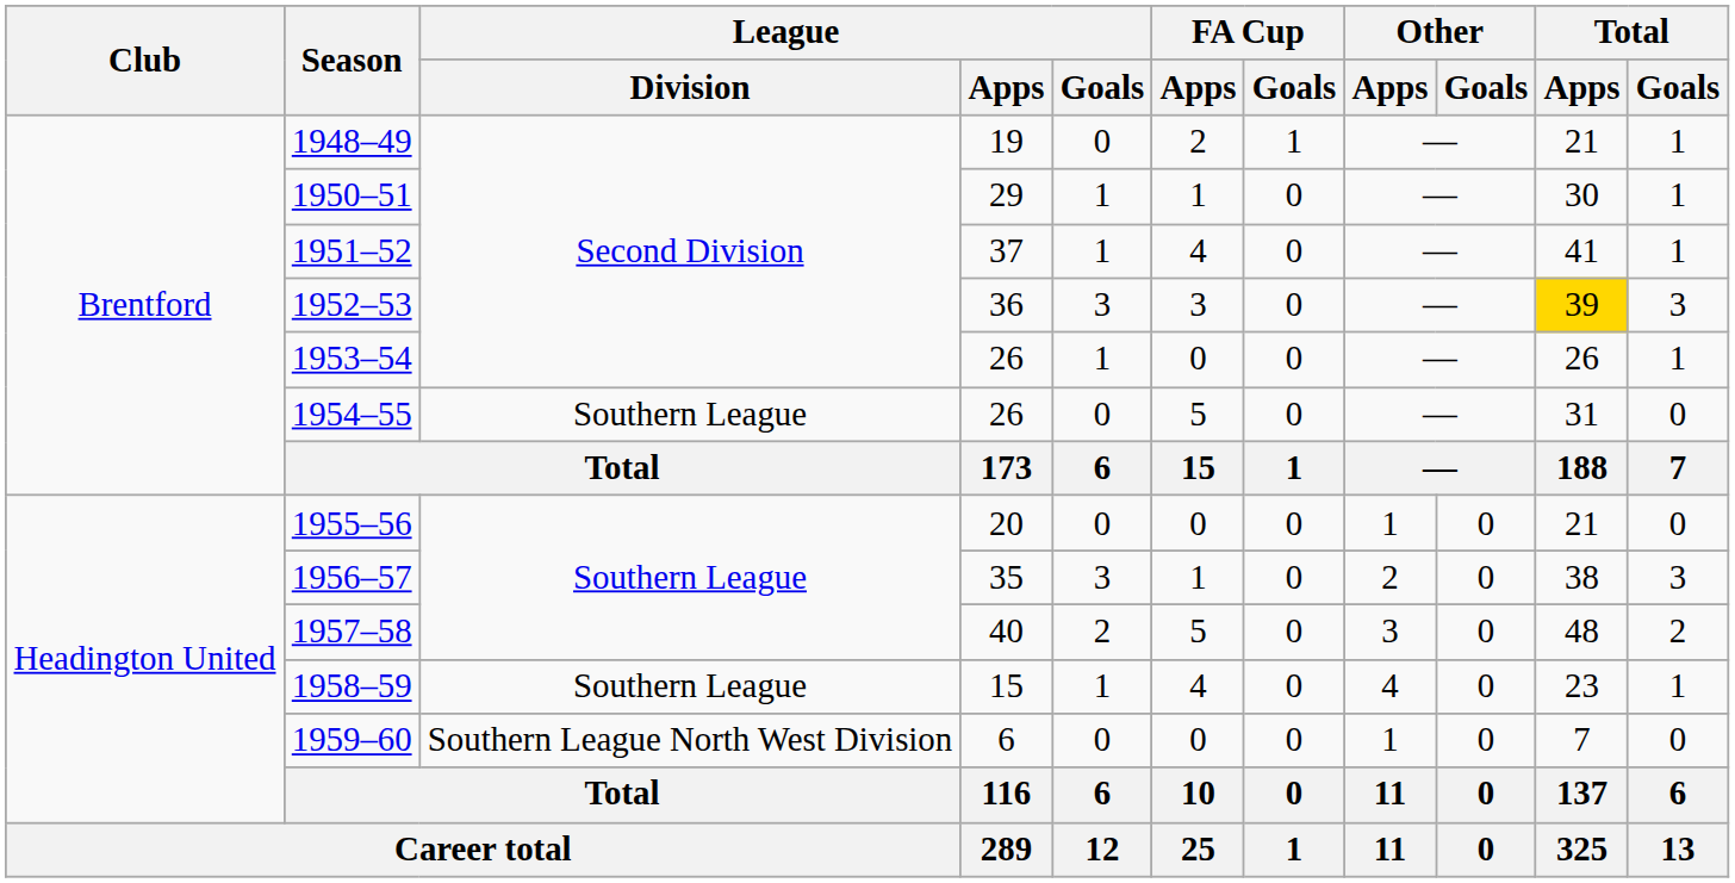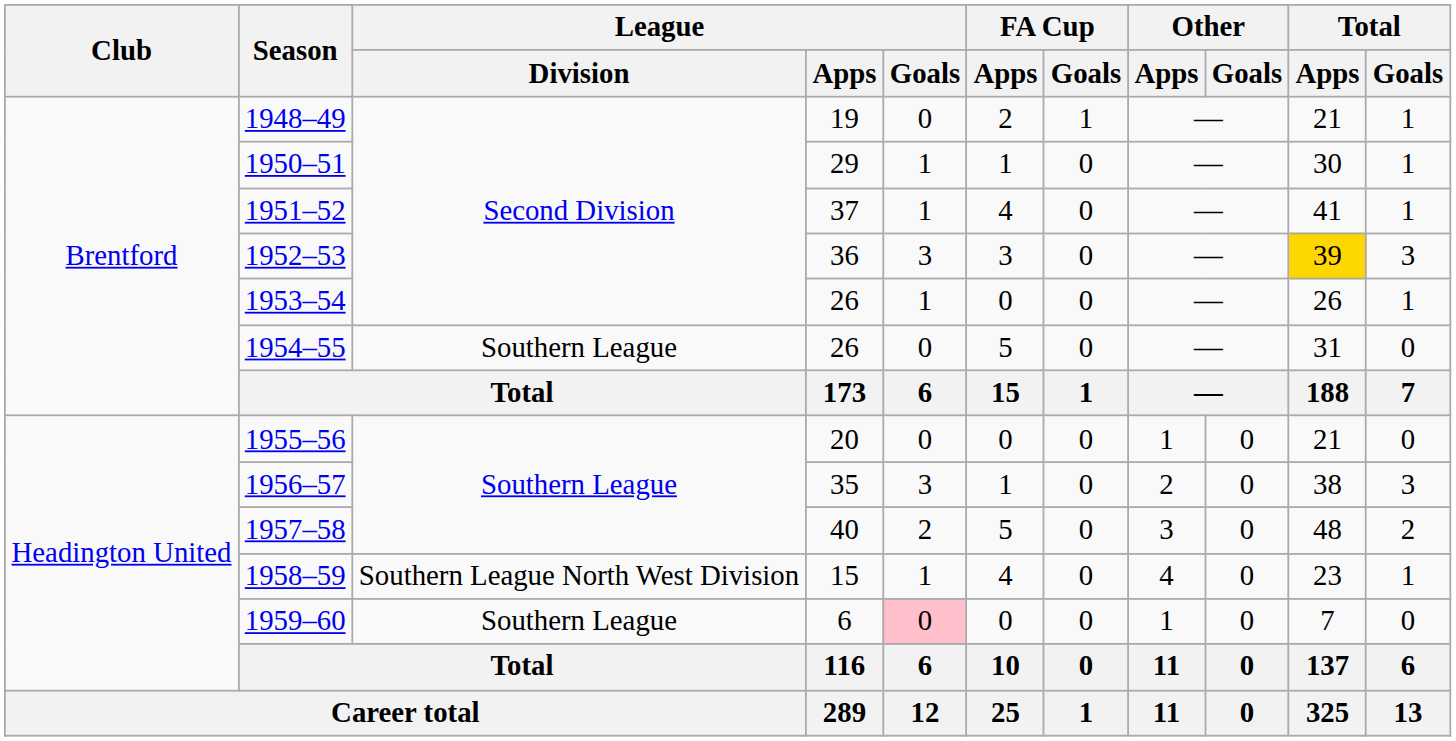1958–59 | League / Division: Southern League -> Southern League North West Division
1959–60 | League / Division: Southern League North West Division -> Southern League
1959–60 | League / Goals: no background -> pink background
